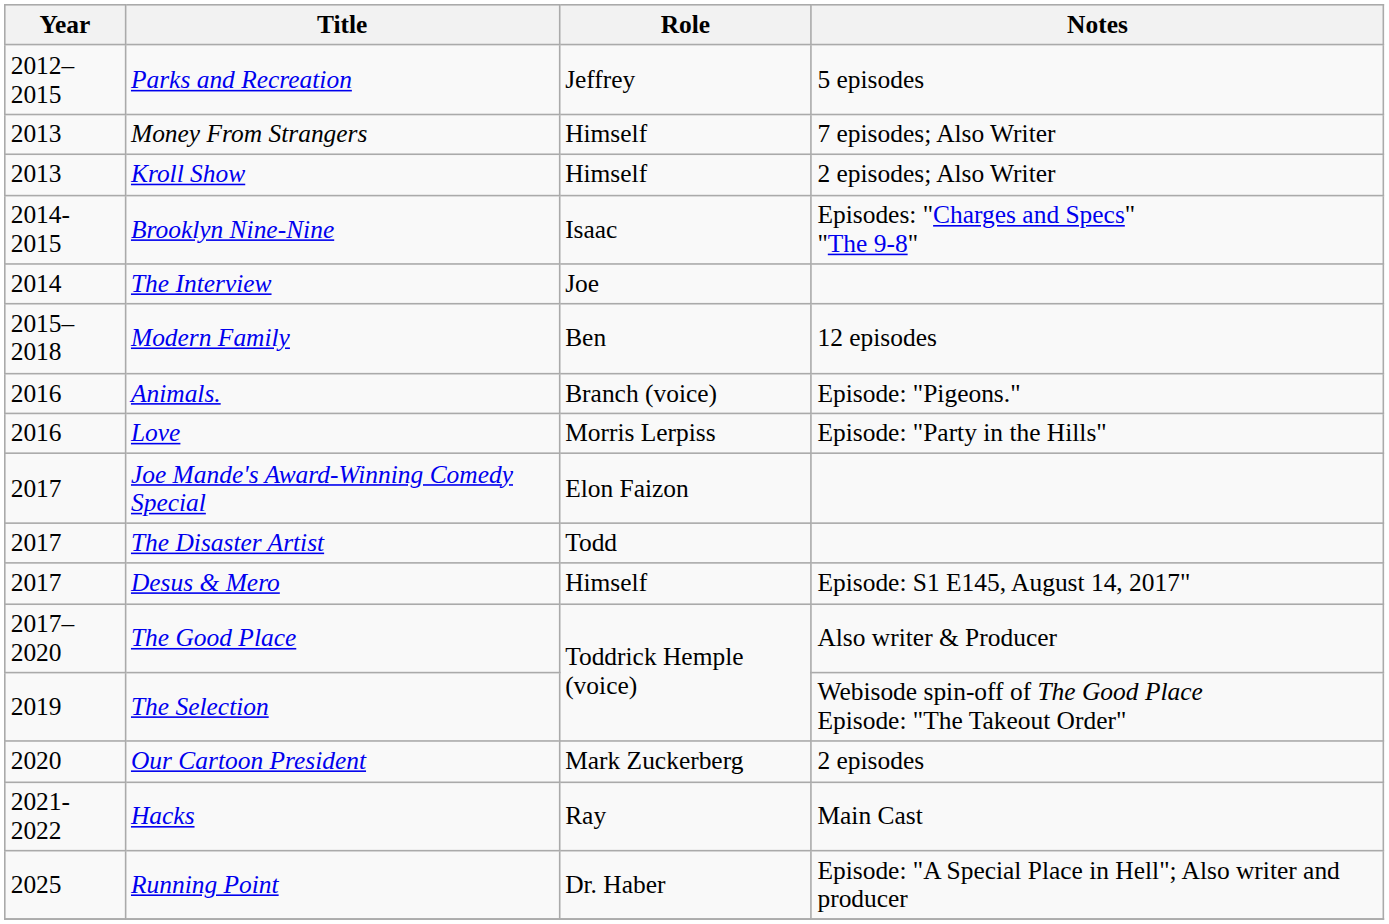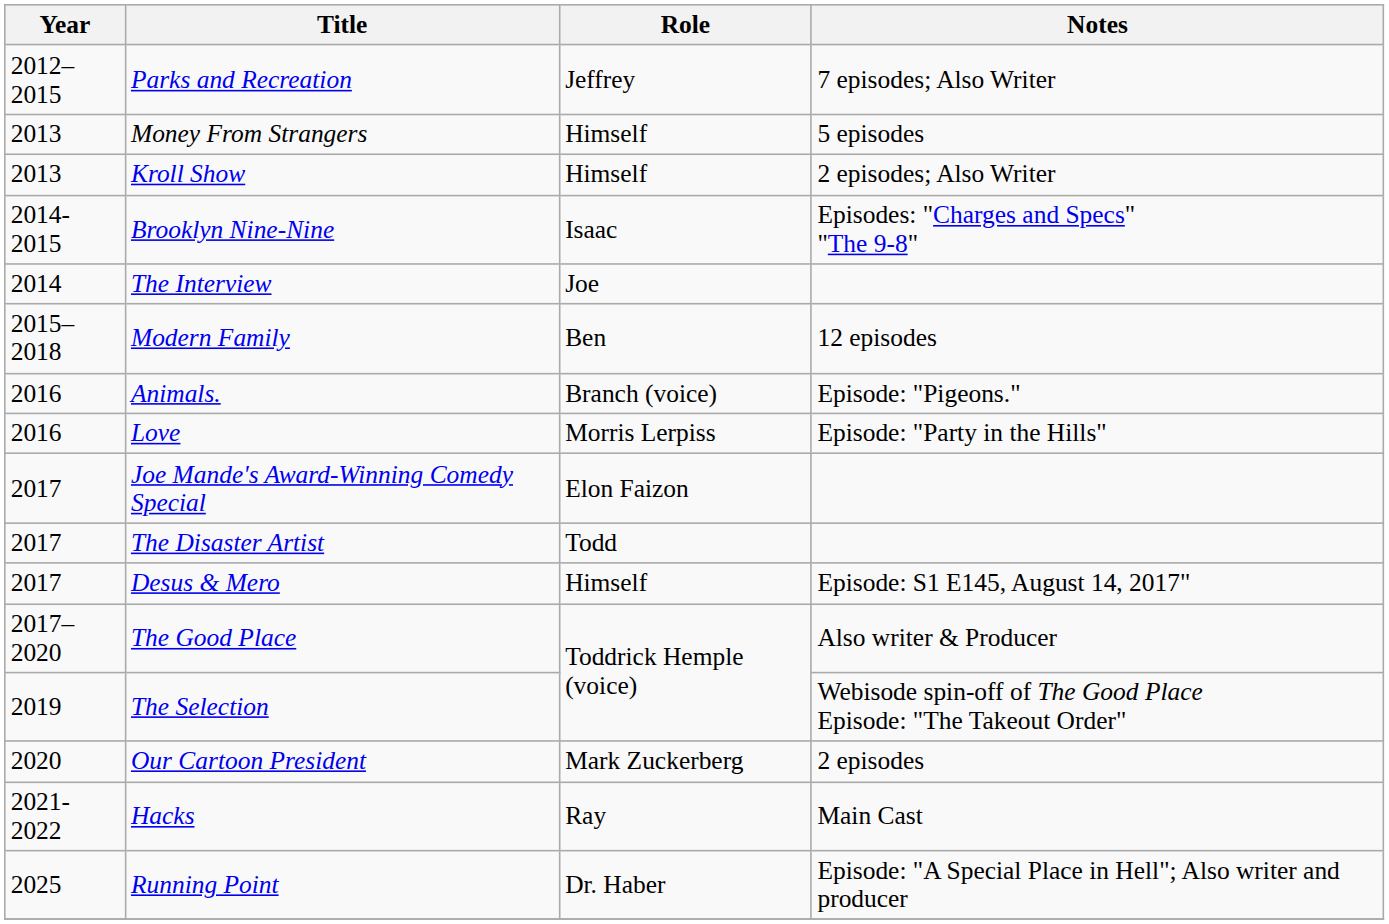Parks and Recreation | Notes: 5 episodes -> 7 episodes; Also Writer
Money From Strangers | Notes: 7 episodes; Also Writer -> 5 episodes
